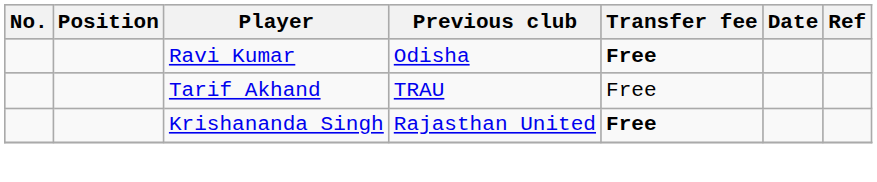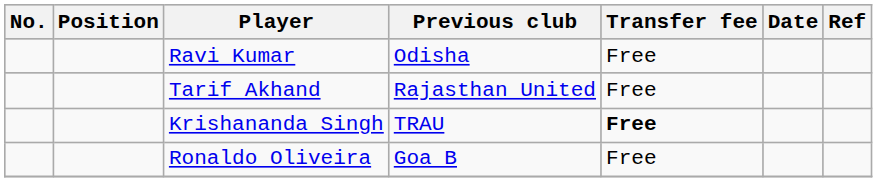Ravi Kumar | Transfer fee: bold -> normal
Tarif Akhand | Previous club: TRAU -> Rajasthan United
Krishananda Singh | Previous club: Rajasthan United -> TRAU
+ row: Ronaldo Oliveira | Goa B | Free
